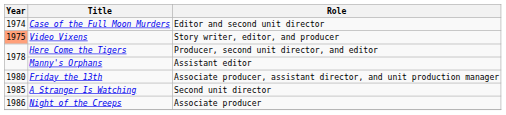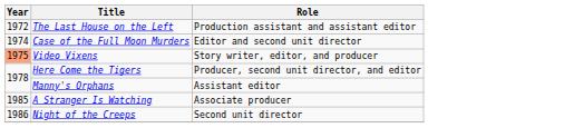+ row: 1972 | The Last House on the Left | Production assistant and assistant editor
- row: 1980 | Friday the 13th | Associate producer, assistant director, and unit production manager
A Stranger Is Watching | Role: Second unit director -> Associate producer
Night of the Creeps | Role: Associate producer -> Second unit director
